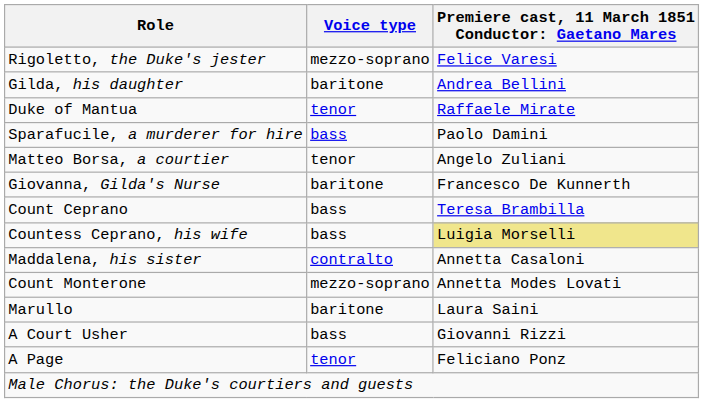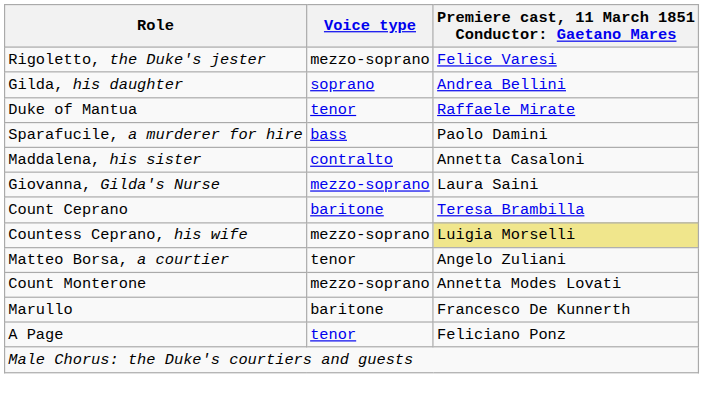Gilda, his daughter | Voice type: baritone -> soprano
rows swapped: Maddalena, his sister <-> Matteo Borsa, a courtier
Giovanna, Gilda's Nurse | Voice type: baritone -> mezzo-soprano
Giovanna, Gilda's Nurse | column 3: Francesco De Kunnerth -> Laura Saini
Count Ceprano | Voice type: bass -> baritone
Countess Ceprano, his wife | Voice type: bass -> mezzo-soprano
Marullo | column 3: Laura Saini -> Francesco De Kunnerth
- row: A Court Usher | bass | Giovanni Rizzi
